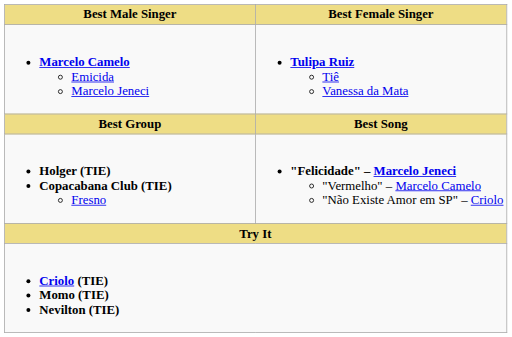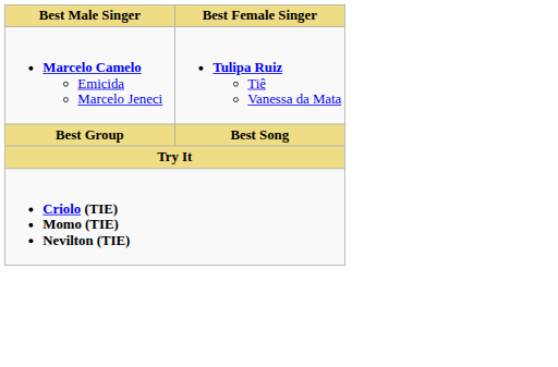- row: Holger (TIE) Copacabana Club (TIE) Fresno | "Felicidade" – Marcelo Jeneci "Vermelho" – Marcelo Camelo "Não Existe Amor em SP" – Criolo
